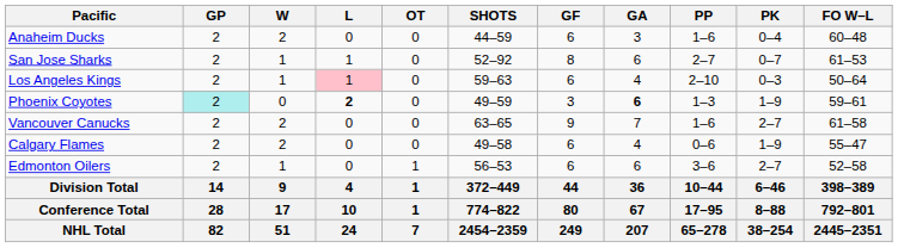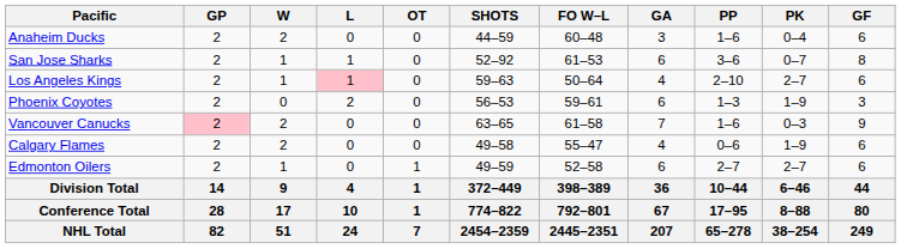columns swapped: GF <-> FO W–L
San Jose Sharks | PP: 2–7 -> 3–6
Los Angeles Kings | PK: 0–3 -> 2–7
Phoenix Coyotes | GP: paleturquoise background -> no background
Phoenix Coyotes | L: bold -> normal
Phoenix Coyotes | SHOTS: 49–59 -> 56–53
Phoenix Coyotes | GA: bold -> normal
Vancouver Canucks | GP: no background -> pink background
Vancouver Canucks | PK: 2–7 -> 0–3
Edmonton Oilers | SHOTS: 56–53 -> 49–59
Edmonton Oilers | PP: 3–6 -> 2–7
